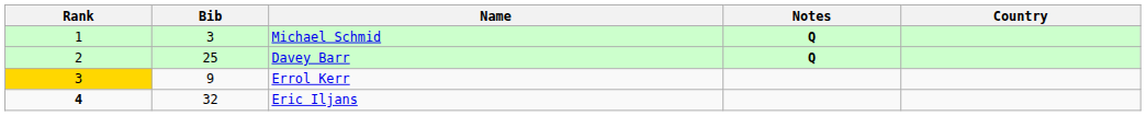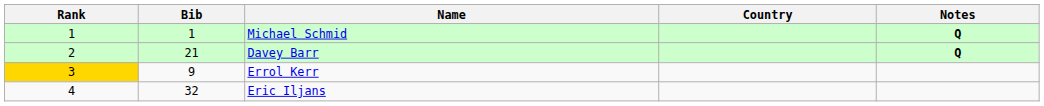columns swapped: Country <-> Notes
Michael Schmid | Bib: 3 -> 1
Davey Barr | Bib: 25 -> 21
Eric Iljans | Rank: bold -> normal
